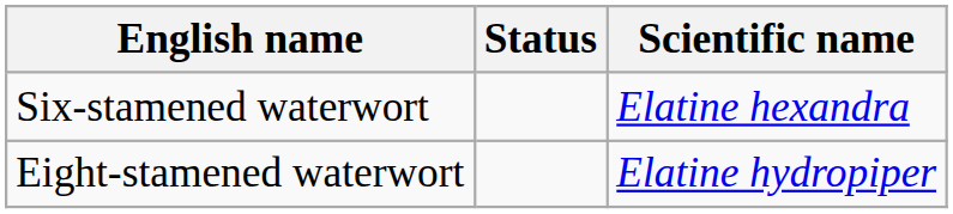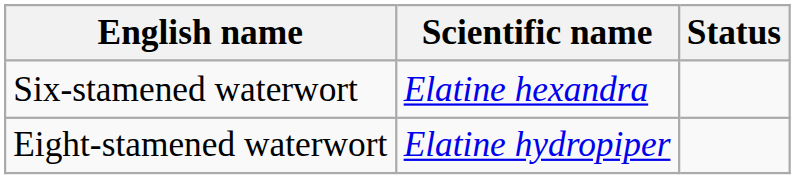columns swapped: Scientific name <-> Status
